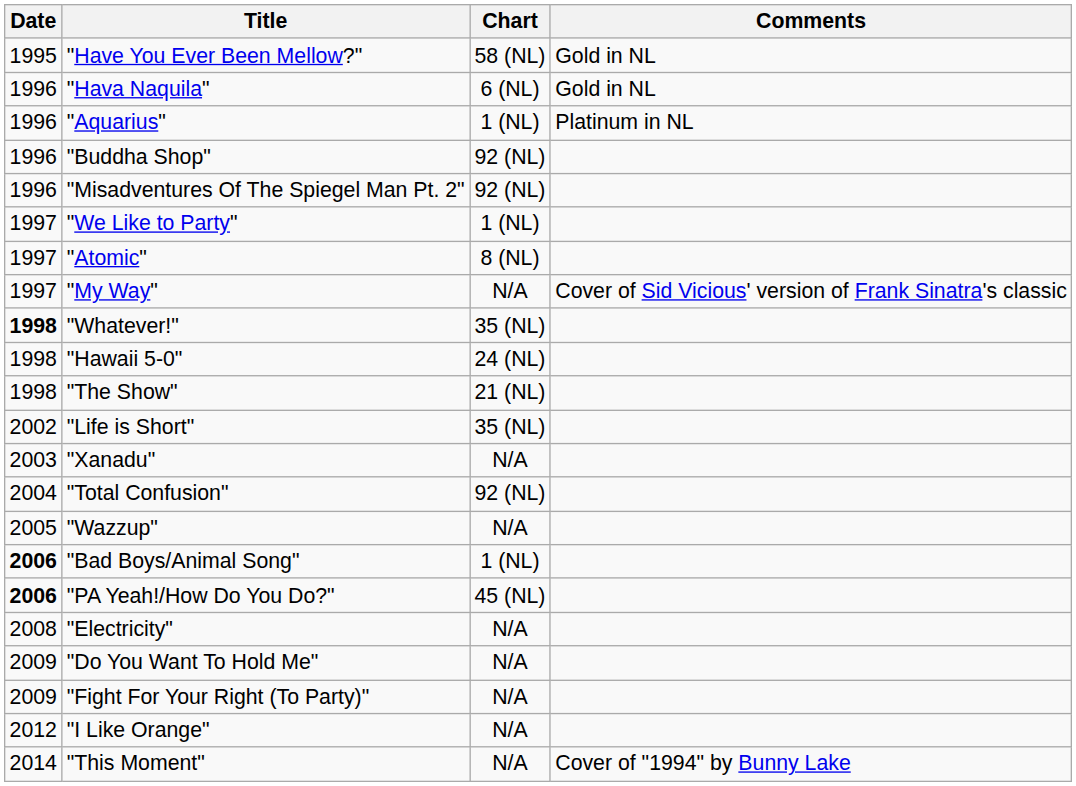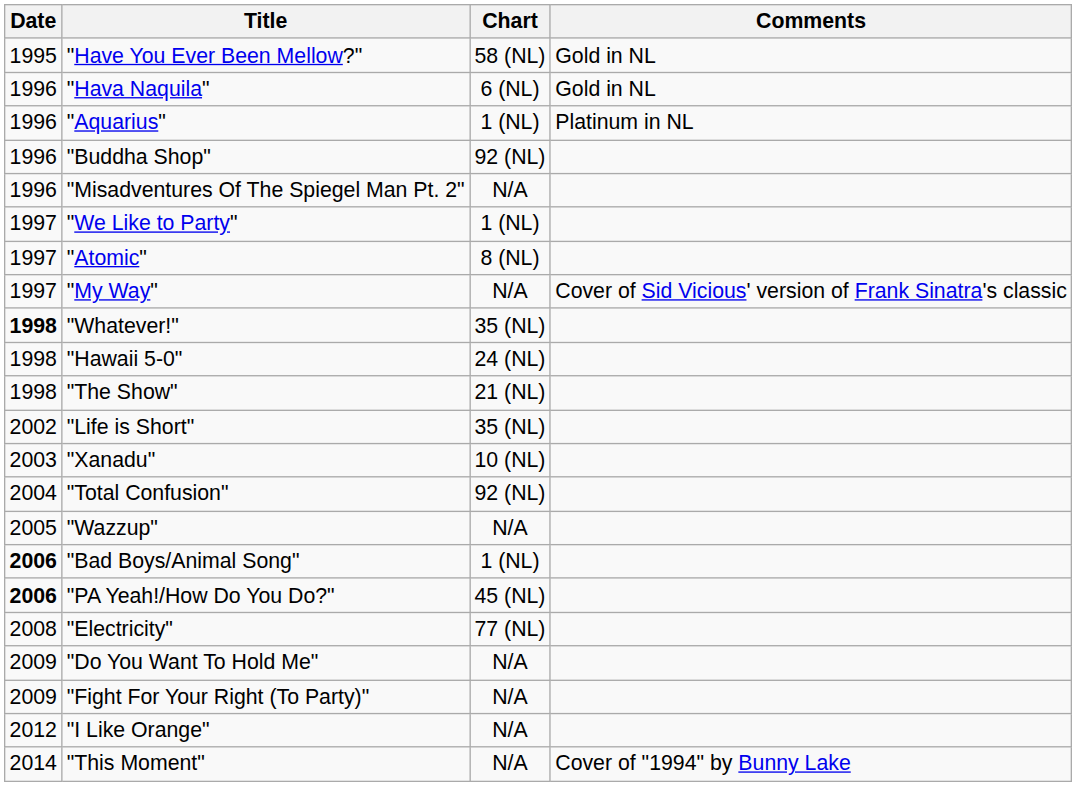"Misadventures Of The Spiegel Man Pt. 2" | Chart: 92 (NL) -> N/A
"Xanadu" | Chart: N/A -> 10 (NL)
"Electricity" | Chart: N/A -> 77 (NL)
